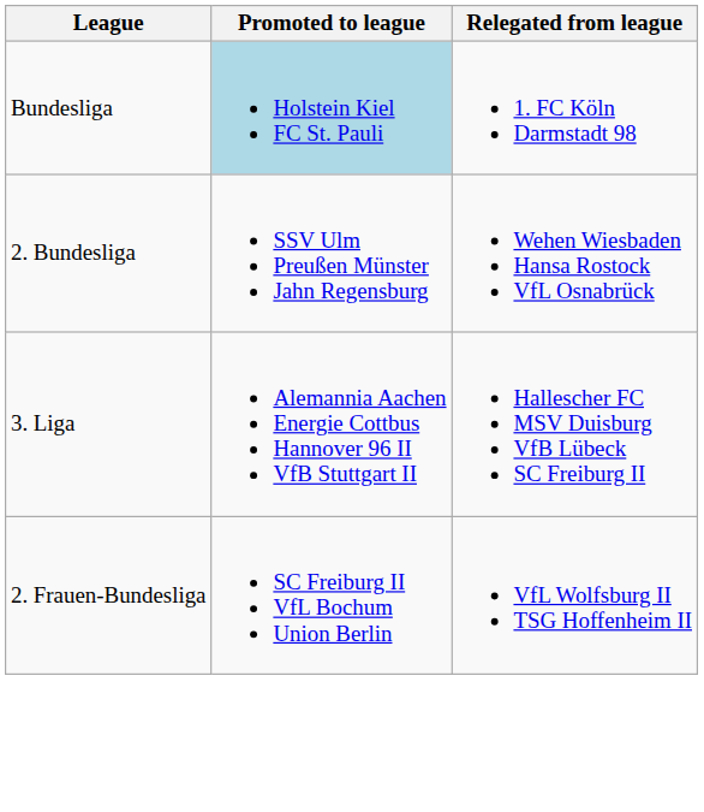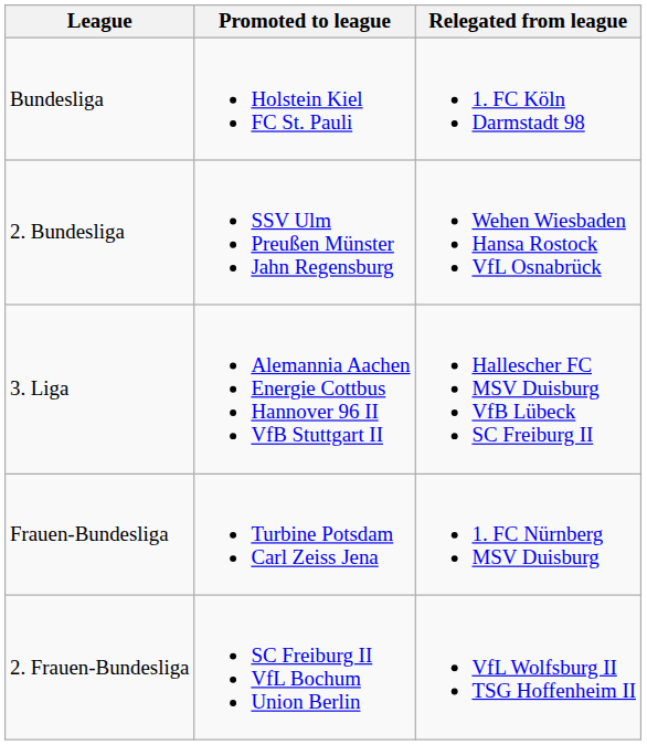Bundesliga | Promoted to league: lightblue background -> no background
+ row: Frauen-Bundesliga | Turbine Potsdam Carl Zeiss Jena | 1. FC Nürnberg MSV Duisburg
